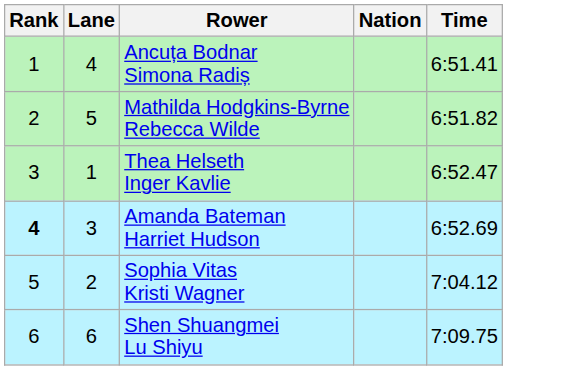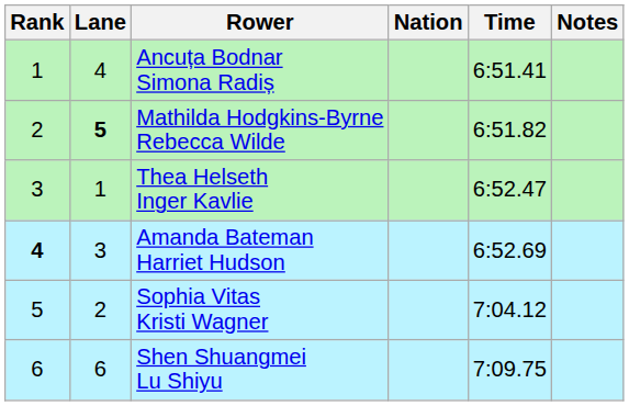+ column: Notes
Mathilda Hodgkins-Byrne Rebecca Wilde | Lane: normal -> bold
